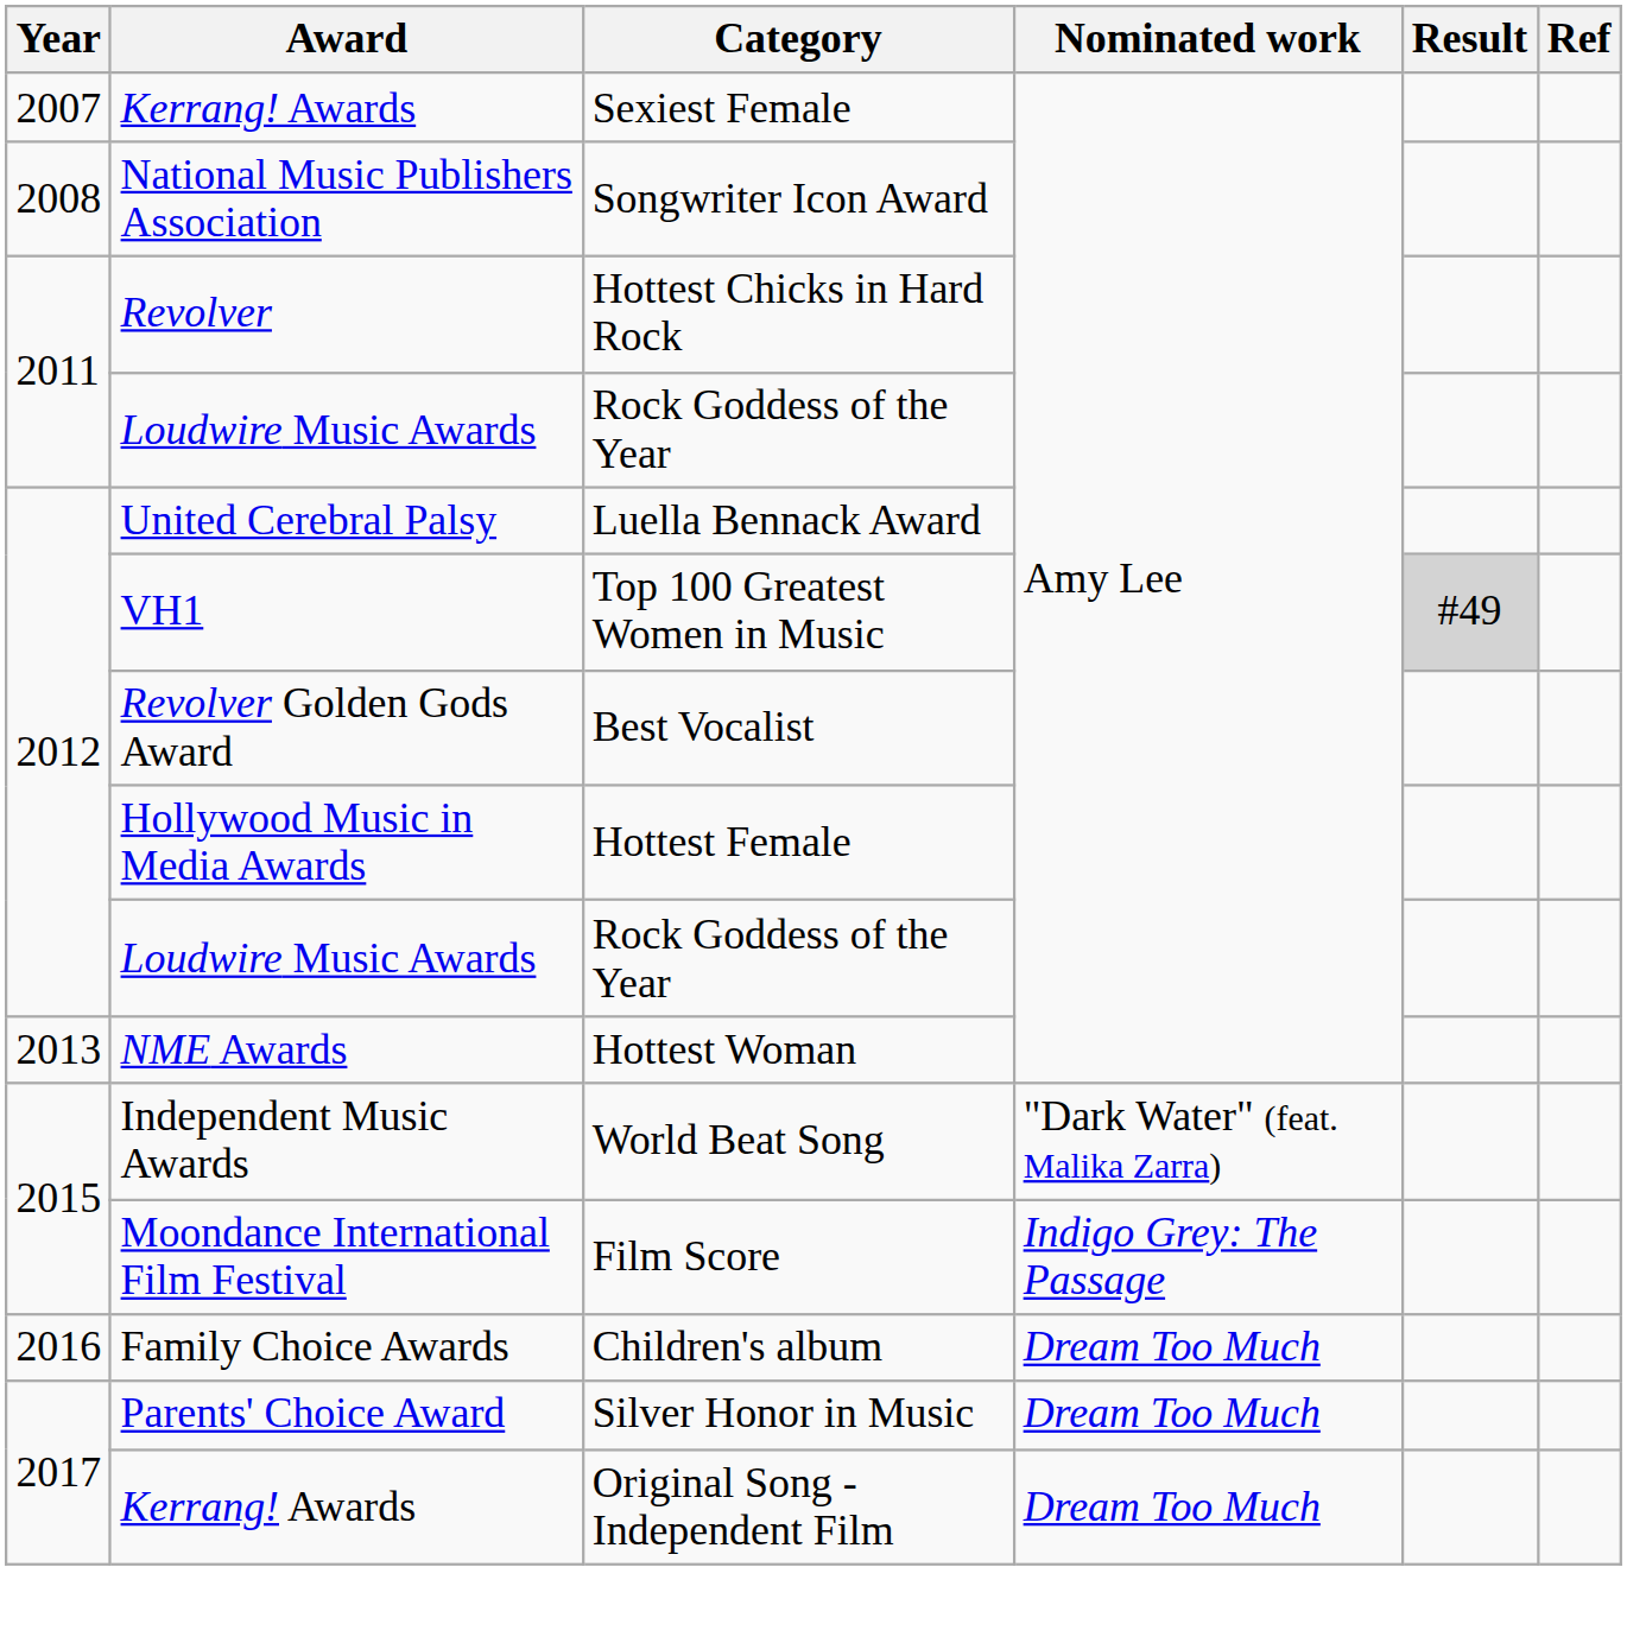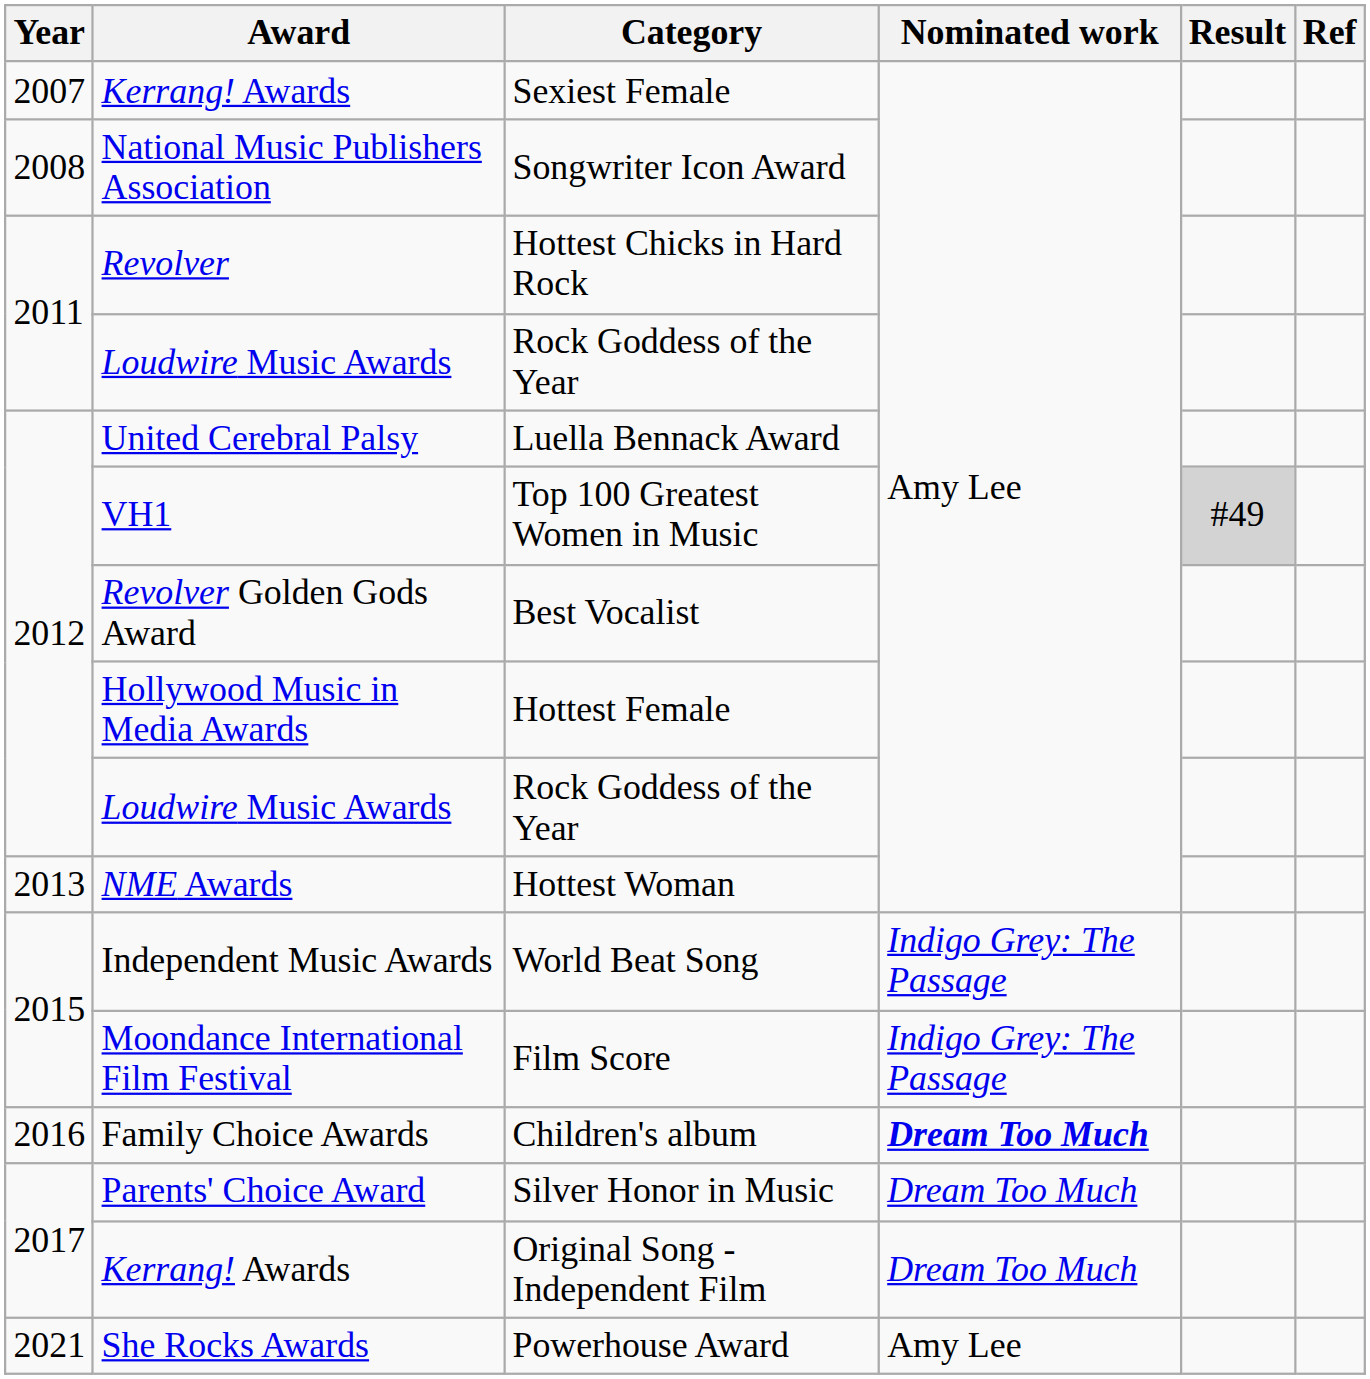World Beat Song | Nominated work: "Dark Water" (feat. Malika Zarra) -> Indigo Grey: The Passage
Children's album | Nominated work: normal -> bold
+ row: 2021 | She Rocks Awards | Powerhouse Award | Amy Lee
